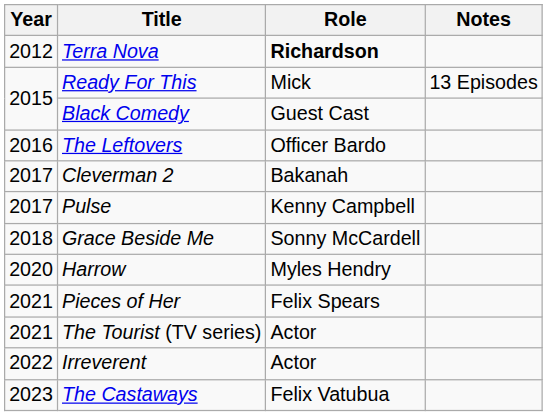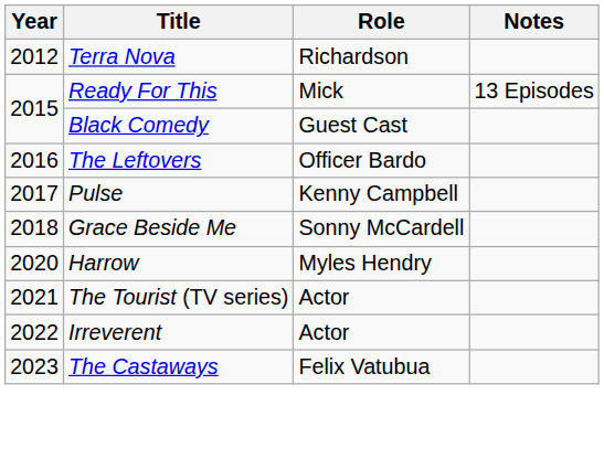Terra Nova | Role: bold -> normal
- row: 2017 | Cleverman 2 | Bakanah
- row: 2021 | Pieces of Her | Felix Spears
